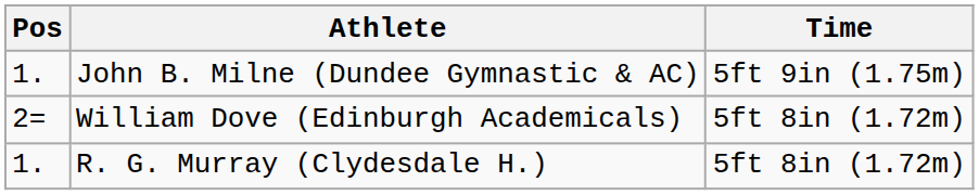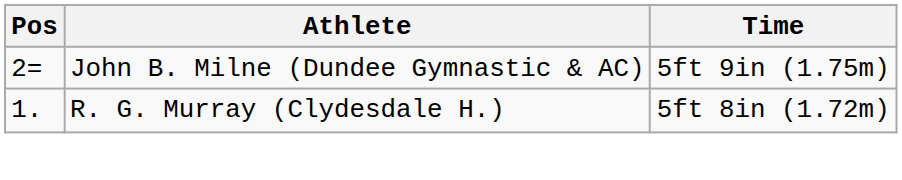John B. Milne (Dundee Gymnastic & AC) | Pos: 1. -> 2=
- row: 2= | William Dove (Edinburgh Academicals) | 5ft 8in (1.72m)
